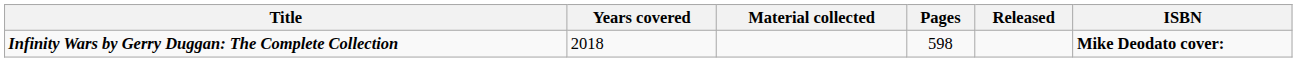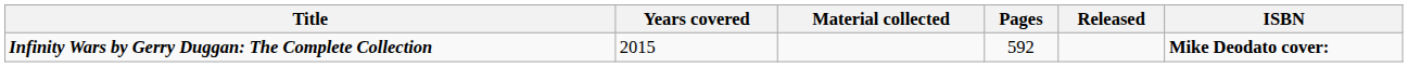Infinity Wars by Gerry Duggan: The Complete Collection | Years covered: 2018 -> 2015
Infinity Wars by Gerry Duggan: The Complete Collection | Pages: 598 -> 592
